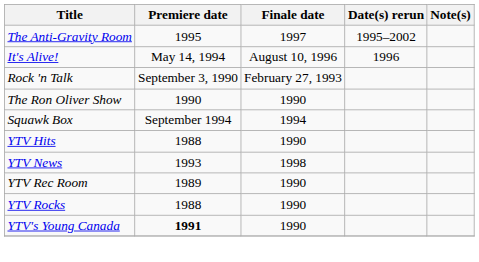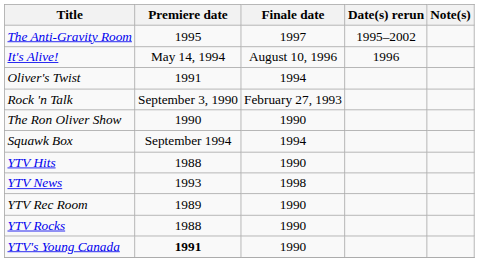+ row: Oliver's Twist | 1991 | 1994
